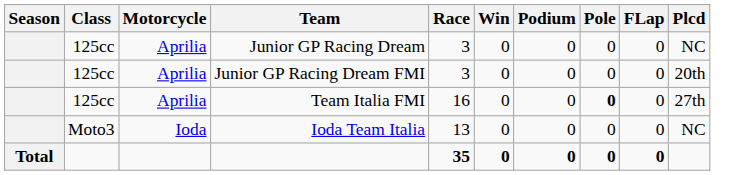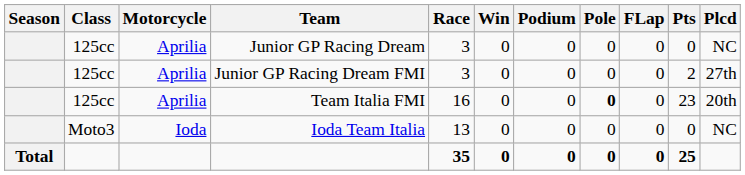+ column: Pts | 0 | 2 | 23 | 0 | 25
Junior GP Racing Dream FMI | Plcd: 20th -> 27th
Team Italia FMI | Plcd: 27th -> 20th
